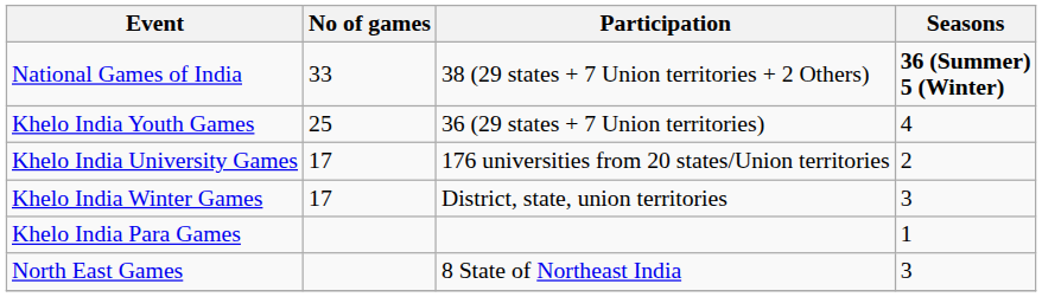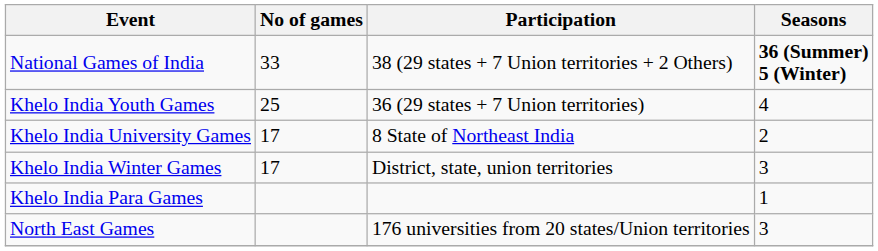Khelo India University Games | Participation: 176 universities from 20 states/Union territories -> 8 State of Northeast India
North East Games | Participation: 8 State of Northeast India -> 176 universities from 20 states/Union territories
